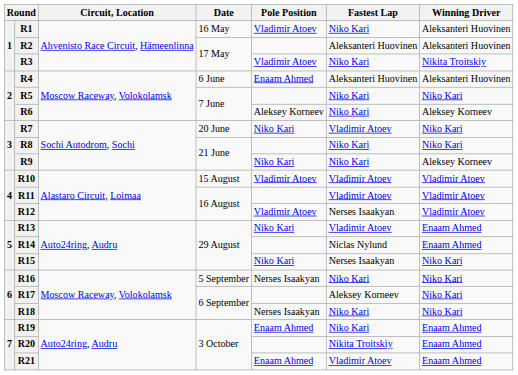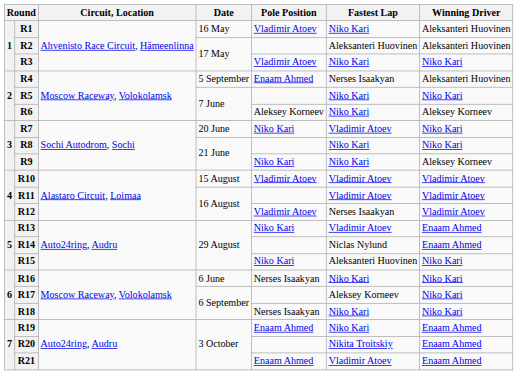R3 | Winning Driver: Nikita Troitskiy -> Niko Kari
R4 | Date: 6 June -> 5 September
R4 | Fastest Lap: Aleksanteri Huovinen -> Nerses Isaakyan
R15 | Fastest Lap: Nerses Isaakyan -> Aleksanteri Huovinen
R16 | Date: 5 September -> 6 June
